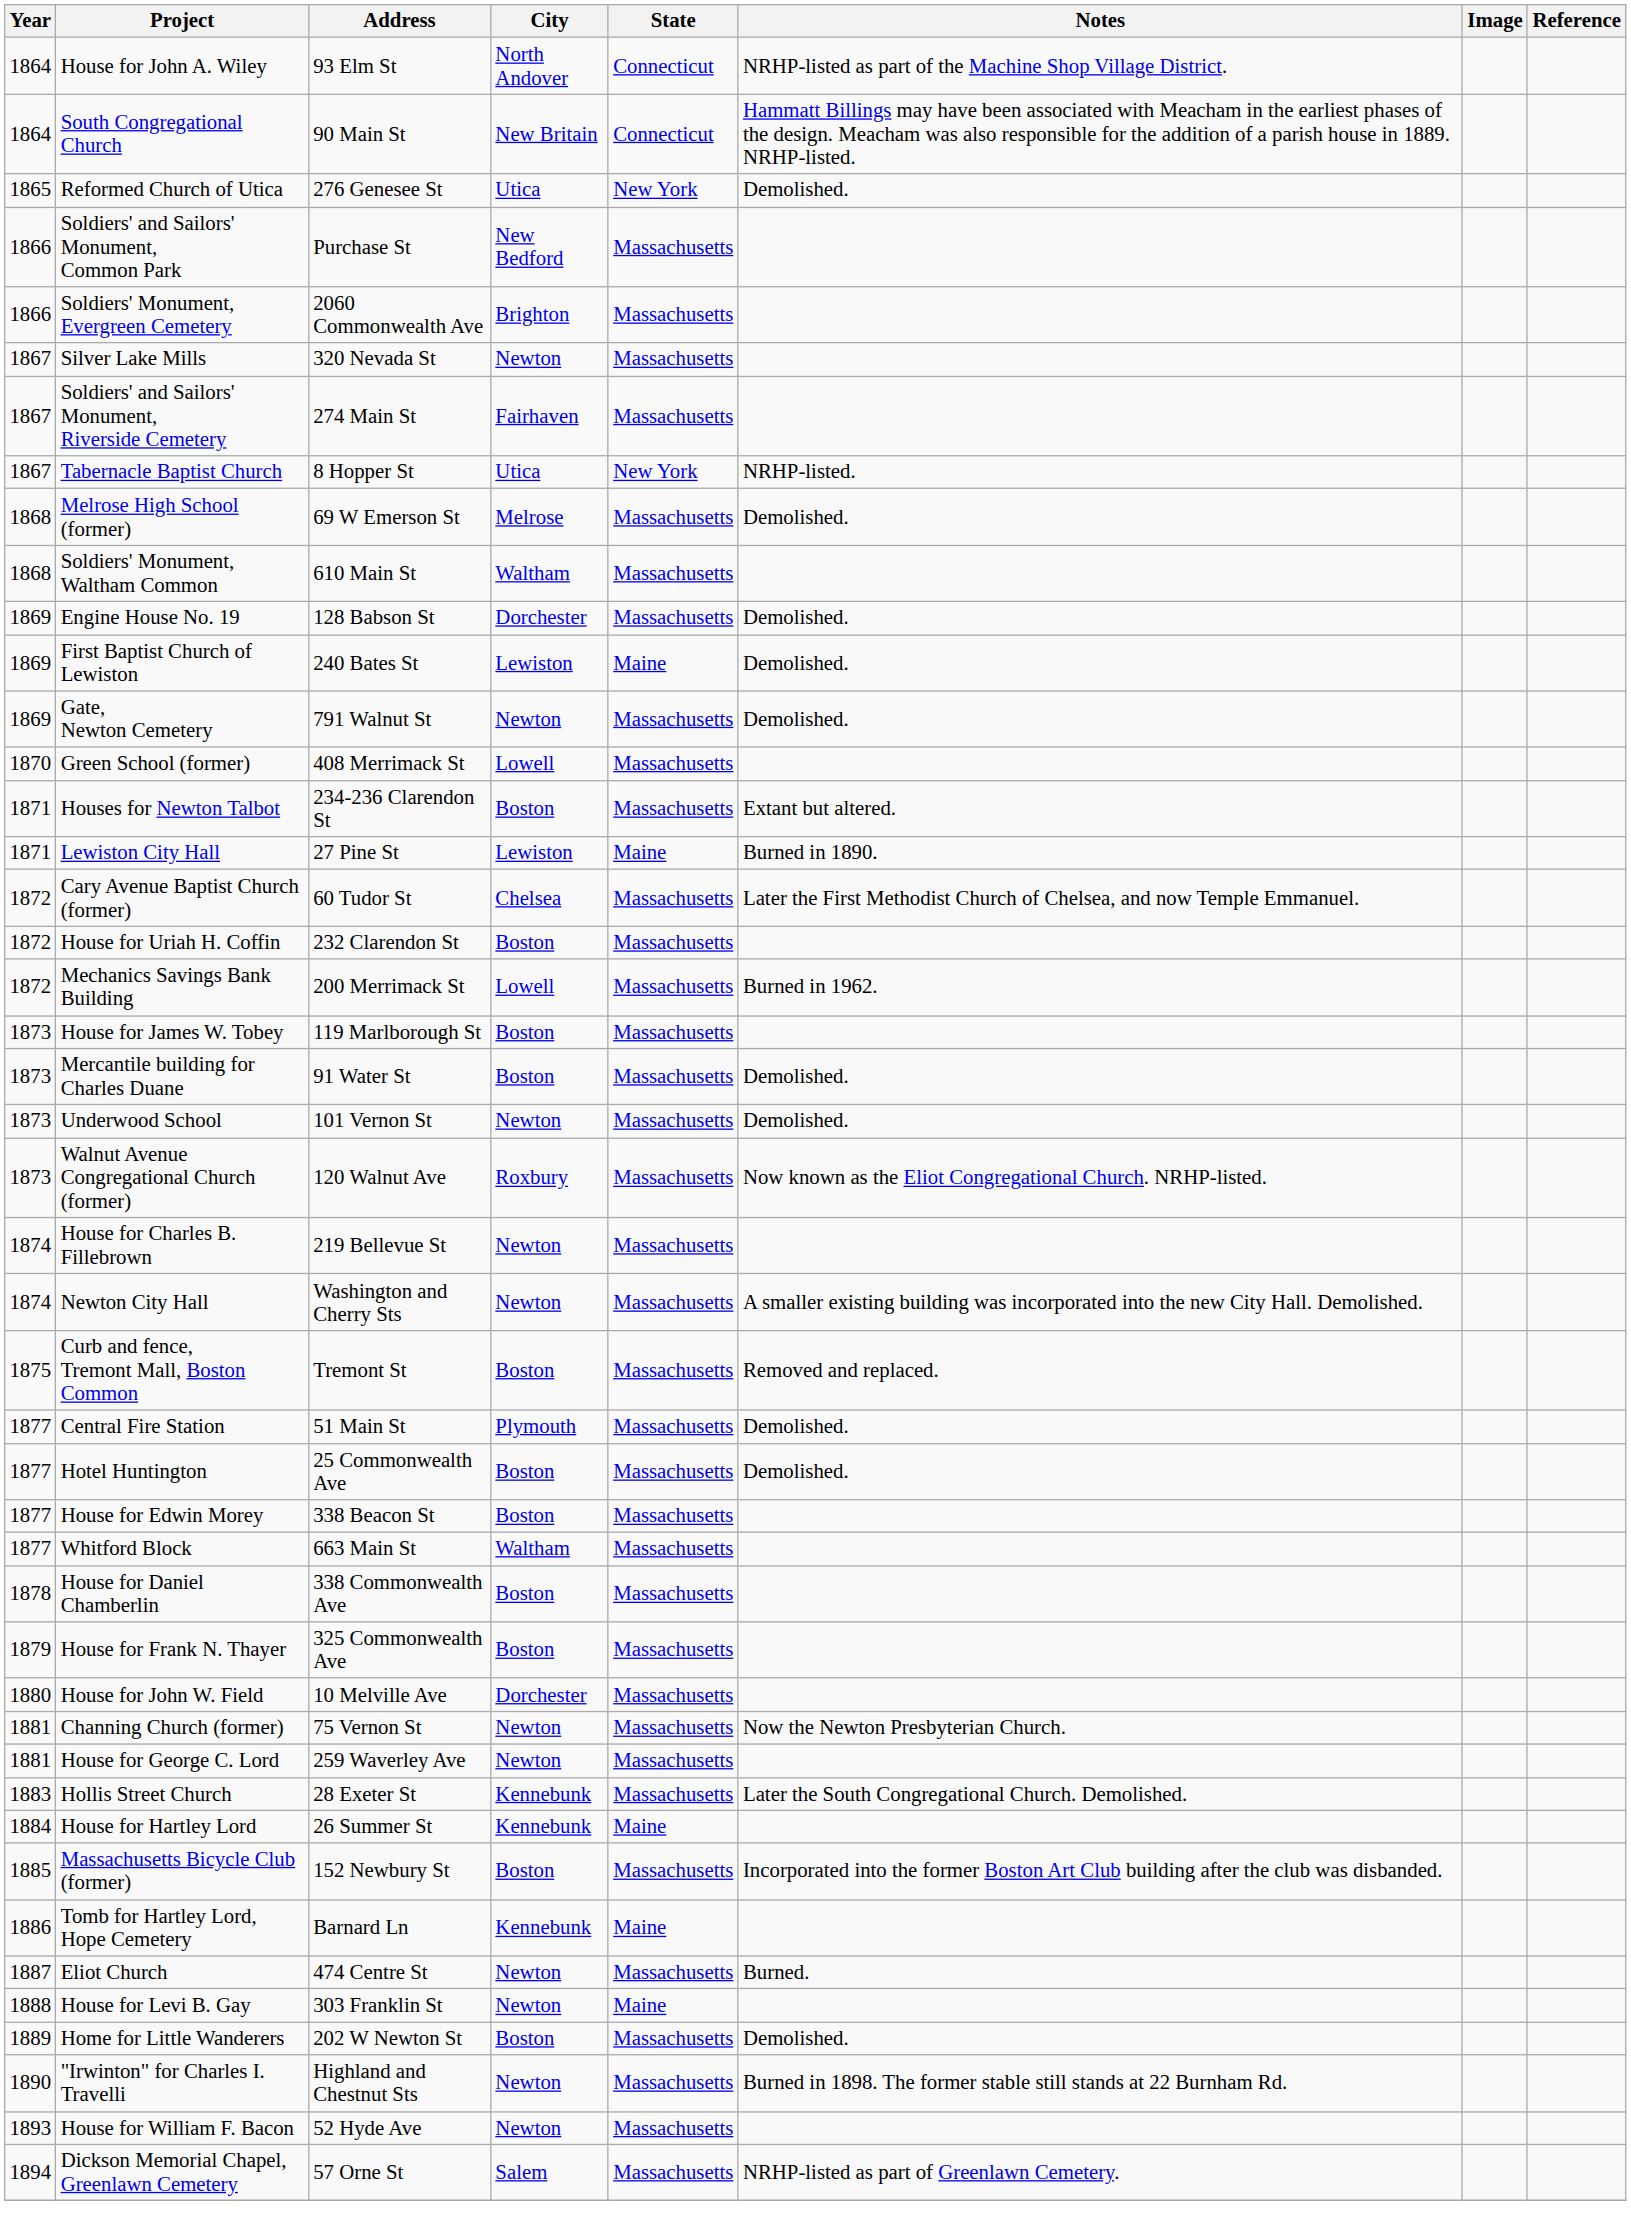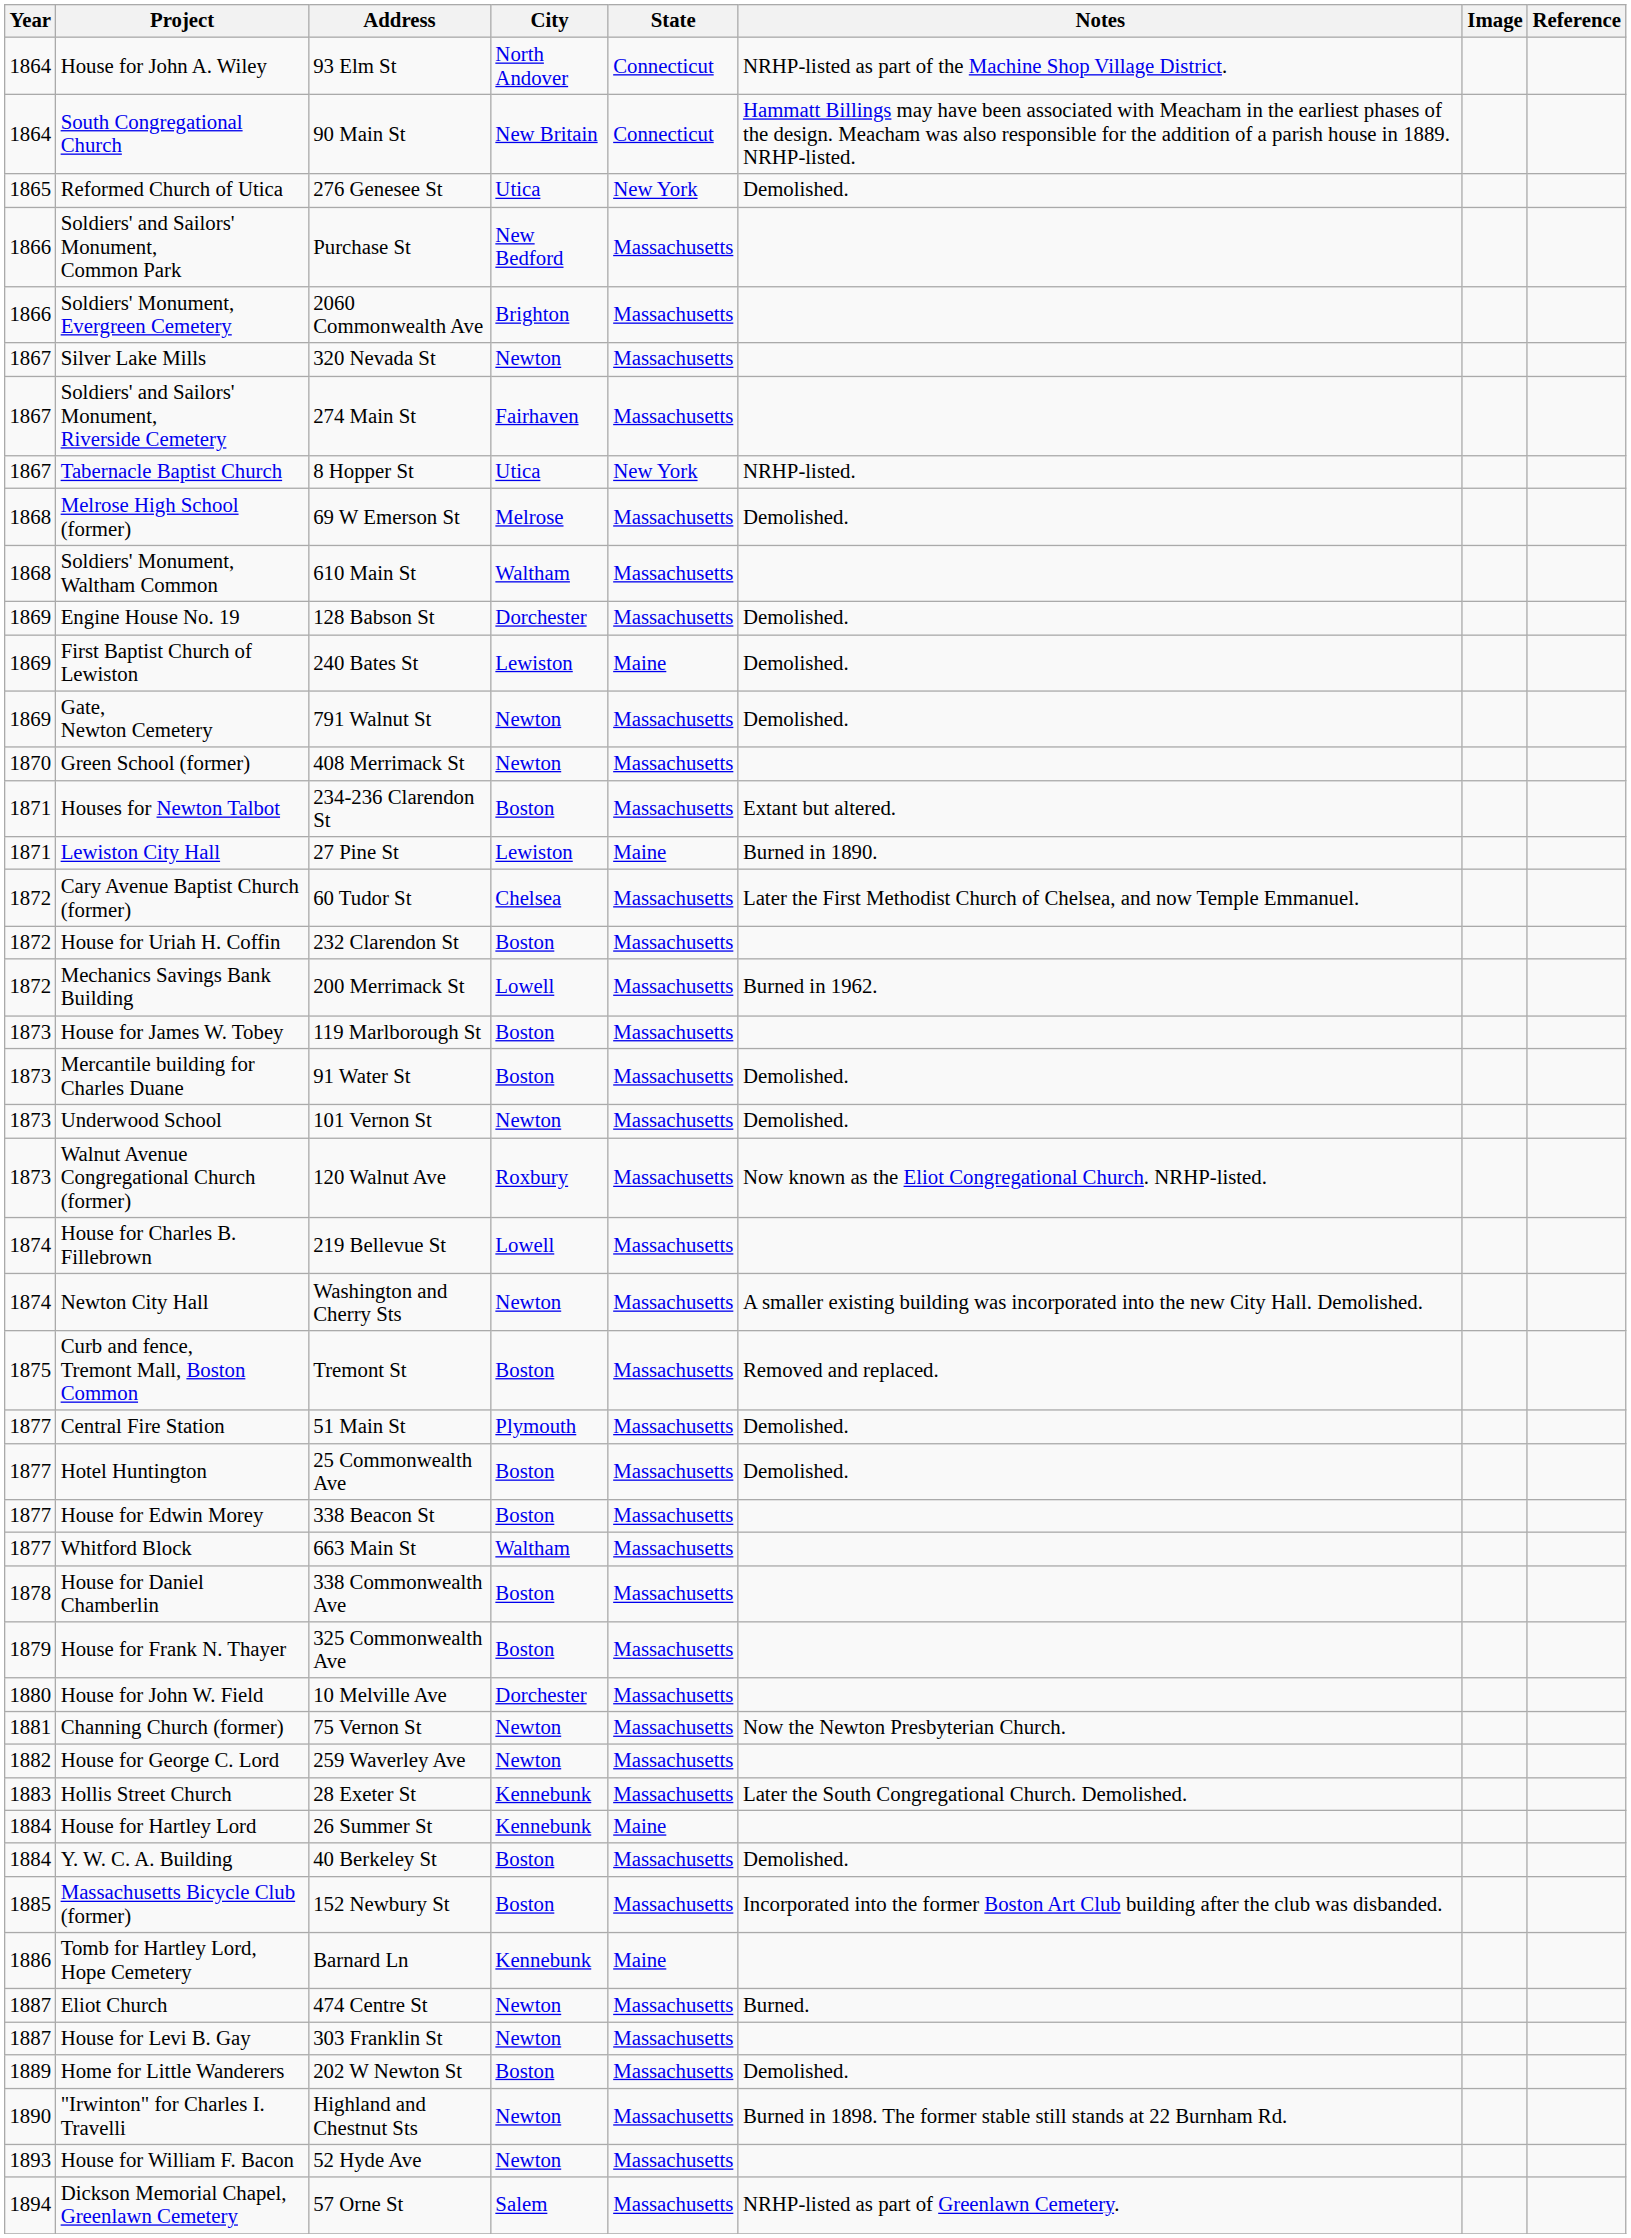Green School (former) | City: Lowell -> Newton
House for Charles B. Fillebrown | City: Newton -> Lowell
House for George C. Lord | Year: 1881 -> 1882
+ row: 1884 | Y. W. C. A. Building | 40 Berkeley St | Boston | Massachusetts | Demolished.
House for Levi B. Gay | Year: 1888 -> 1887
House for Levi B. Gay | State: Maine -> Massachusetts
